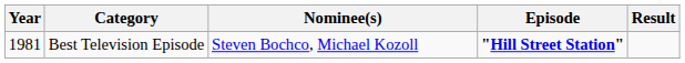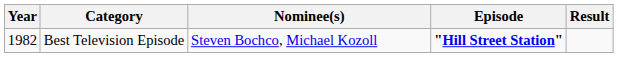Best Television Episode | Year: 1981 -> 1982
